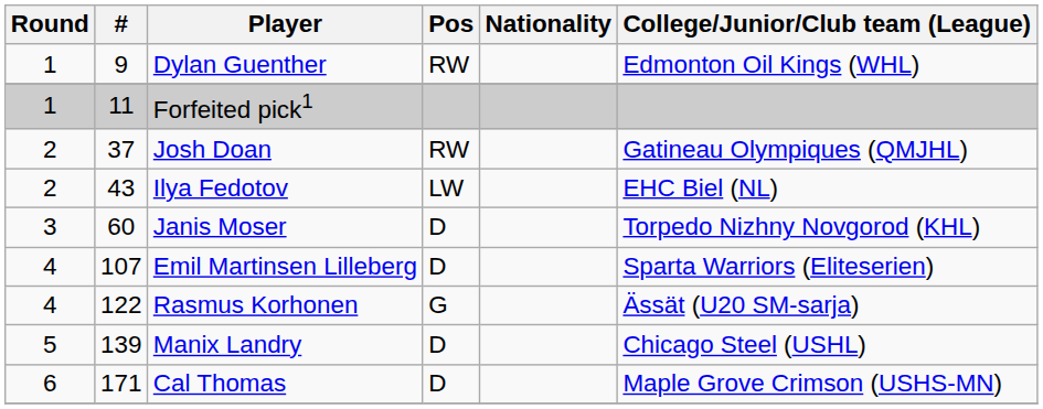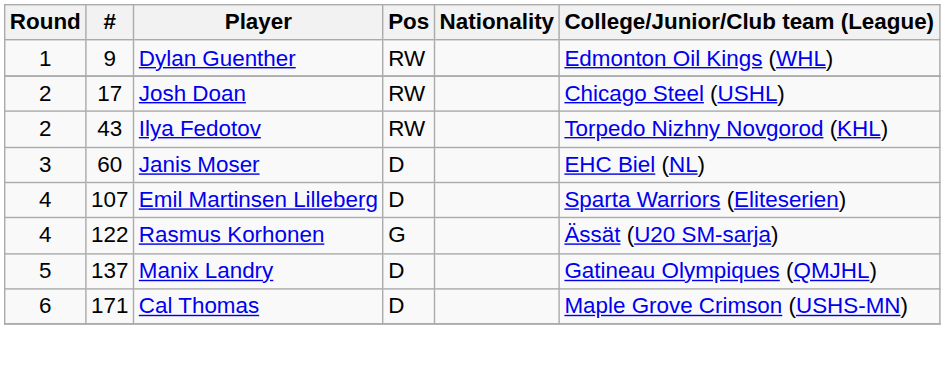- row: 1 | 11 | Forfeited pick1
Josh Doan | #: 37 -> 17
Josh Doan | College/Junior/Club team (League): Gatineau Olympiques (QMJHL) -> Chicago Steel (USHL)
Ilya Fedotov | Pos: LW -> RW
Ilya Fedotov | College/Junior/Club team (League): EHC Biel (NL) -> Torpedo Nizhny Novgorod (KHL)
Janis Moser | College/Junior/Club team (League): Torpedo Nizhny Novgorod (KHL) -> EHC Biel (NL)
Manix Landry | #: 139 -> 137
Manix Landry | College/Junior/Club team (League): Chicago Steel (USHL) -> Gatineau Olympiques (QMJHL)
